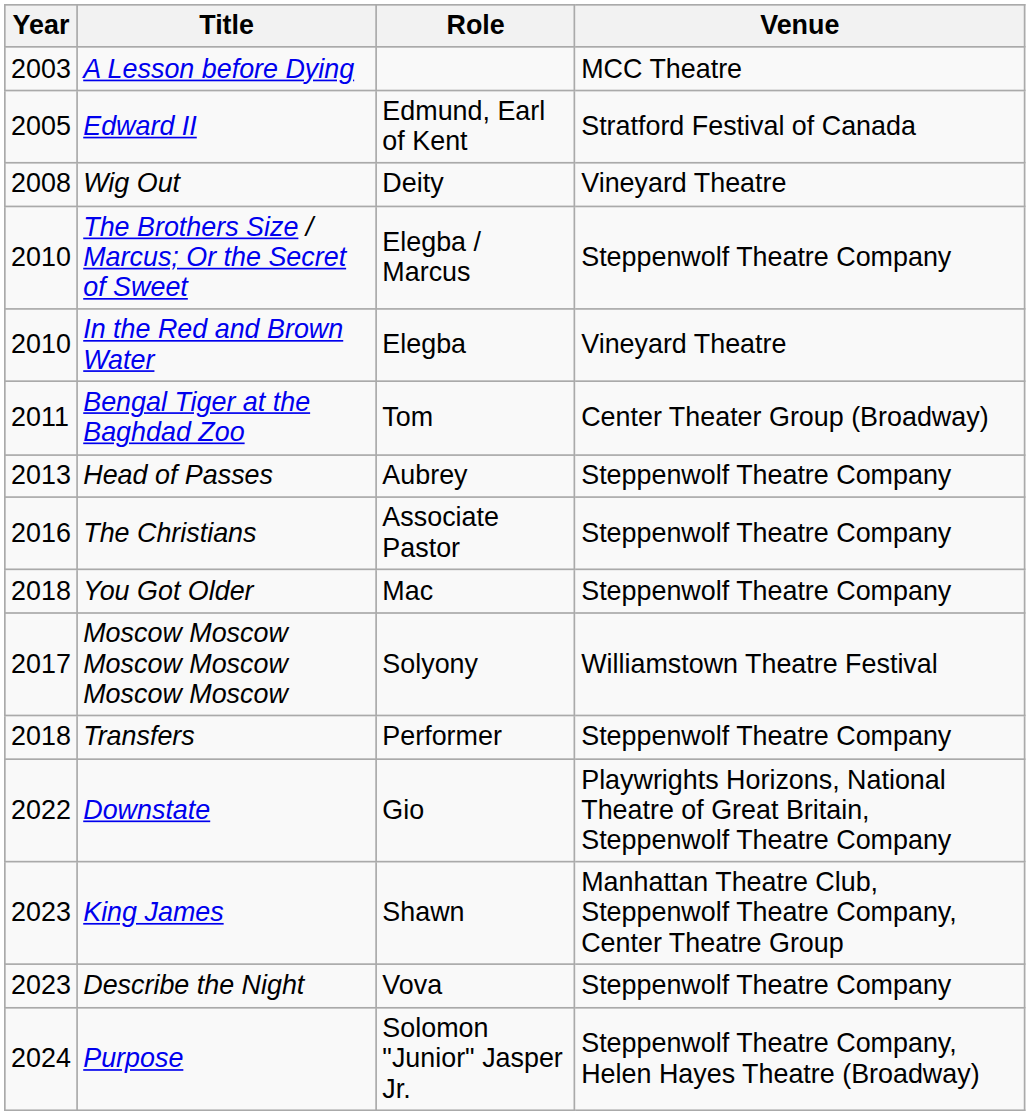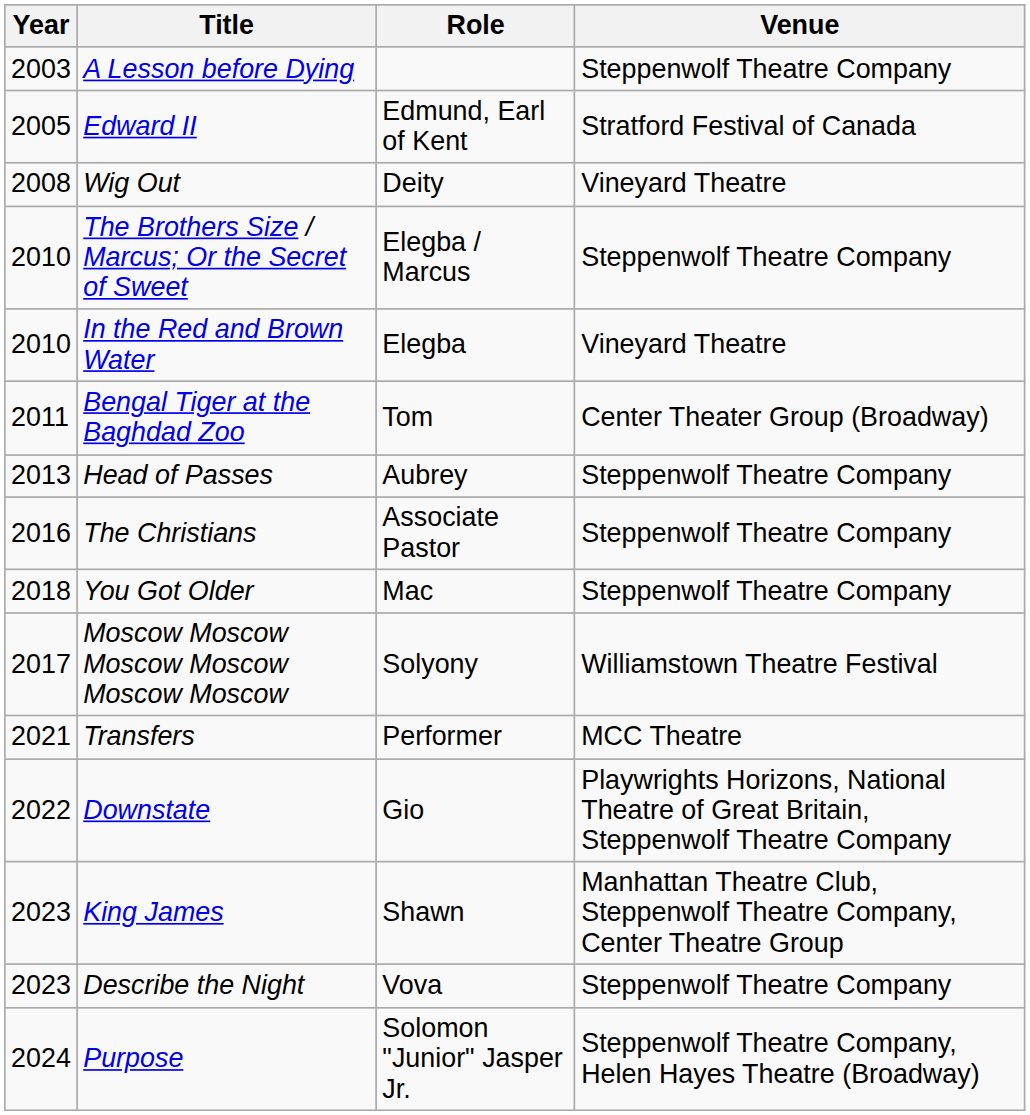A Lesson before Dying | Venue: MCC Theatre -> Steppenwolf Theatre Company
Transfers | Year: 2018 -> 2021
Transfers | Venue: Steppenwolf Theatre Company -> MCC Theatre
